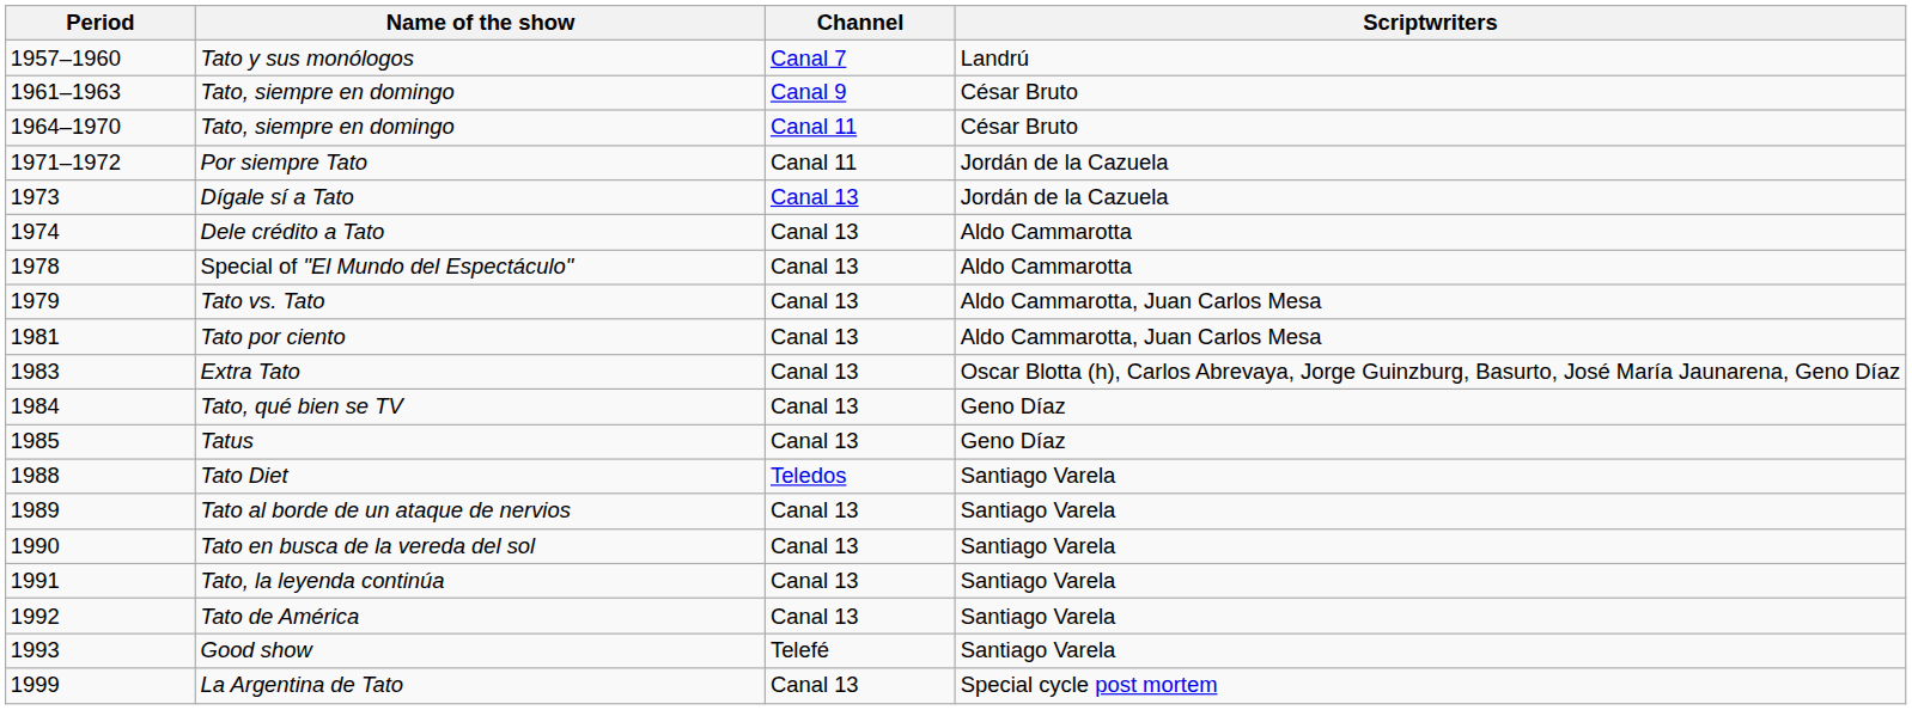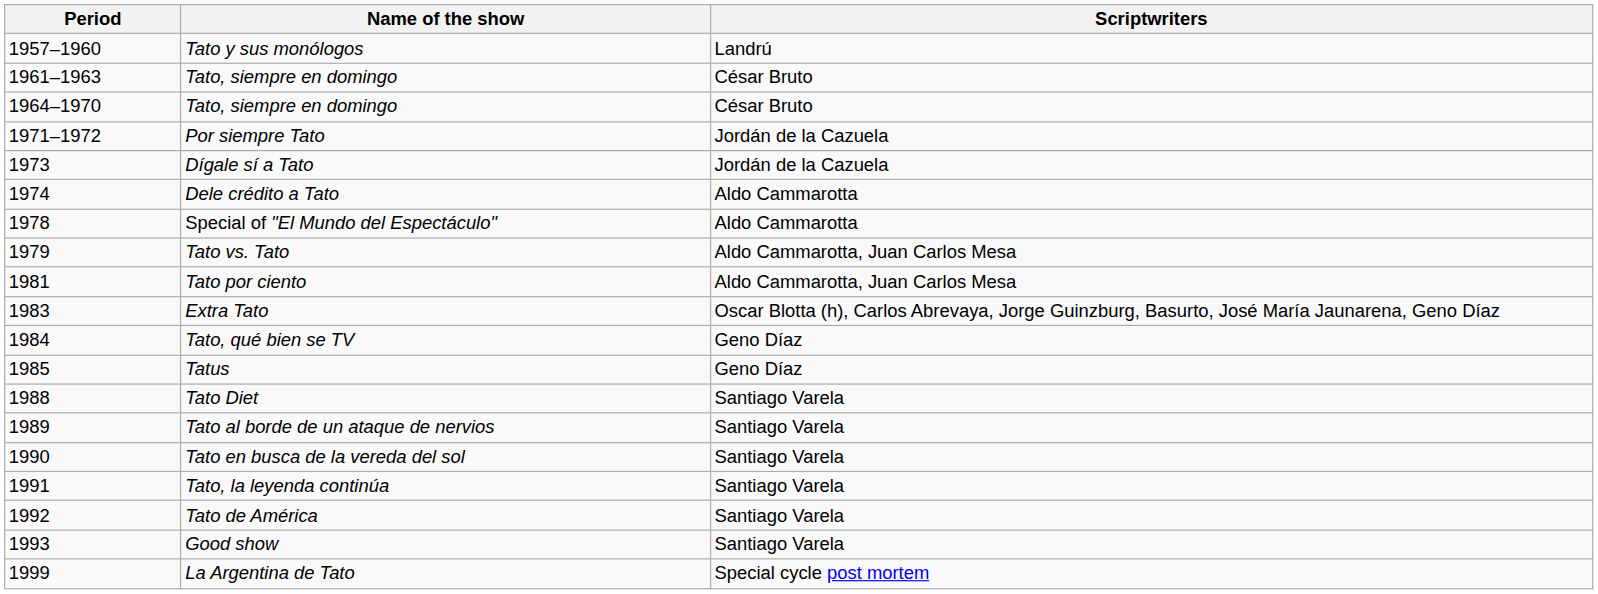- column: Channel | Canal 7 | Canal 9 | Canal 11 | Canal 11 | Canal 13 | Canal 13 | Canal 13 | Canal 13 | Canal 13 | Canal 13 | Canal 13 | Canal 13 | Teledos | Canal 13 | Canal 13 | Canal 13 | Canal 13 | Telefé | Canal 13
